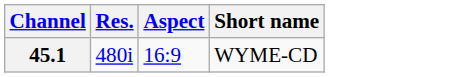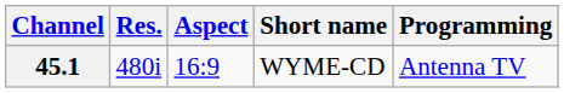+ column: Programming | Antenna TV
